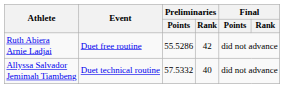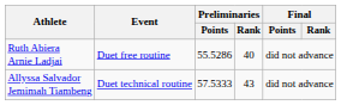Ruth Abiera Arnie Ladjai | Preliminaries / Rank: 42 -> 40
Allyssa Salvador Jemimah Tiambeng | Preliminaries / Points: 57.5332 -> 57.5333
Allyssa Salvador Jemimah Tiambeng | Preliminaries / Rank: 40 -> 43
